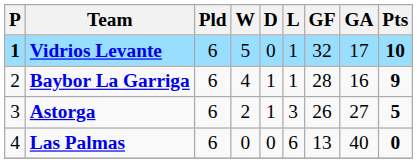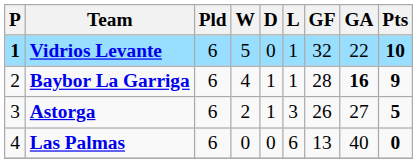Vidrios Levante | GA: 17 -> 22
Baybor La Garriga | GA: normal -> bold
